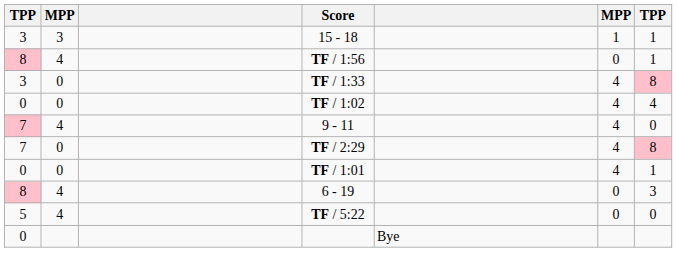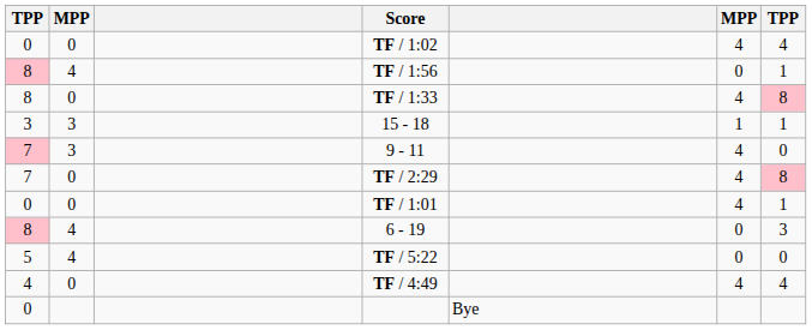rows swapped: TF / 1:02 <-> 15 - 18
TF / 1:33 | column 1: 3 -> 8
9 - 11 | column 2: 4 -> 3
+ row: 4 | 0 | TF / 4:49 | 4 | 4
